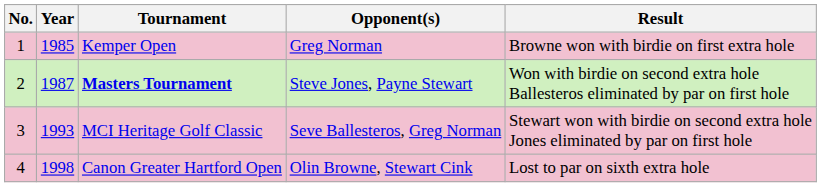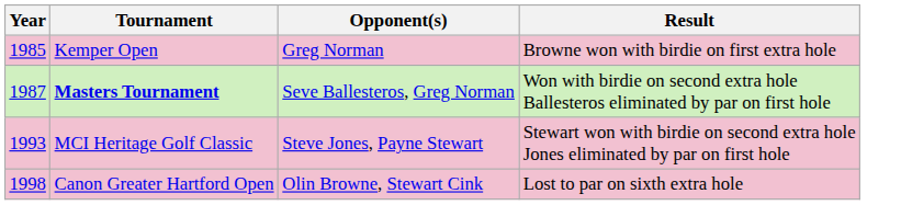- column: No. | 1 | 2 | 3 | 4
Masters Tournament | Opponent(s): Steve Jones, Payne Stewart -> Seve Ballesteros, Greg Norman
MCI Heritage Golf Classic | Opponent(s): Seve Ballesteros, Greg Norman -> Steve Jones, Payne Stewart
